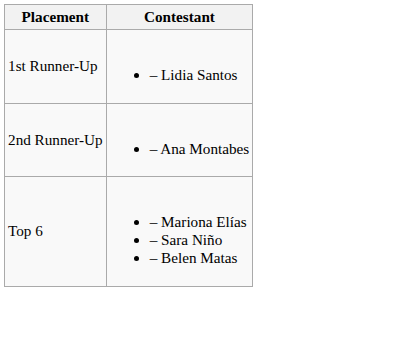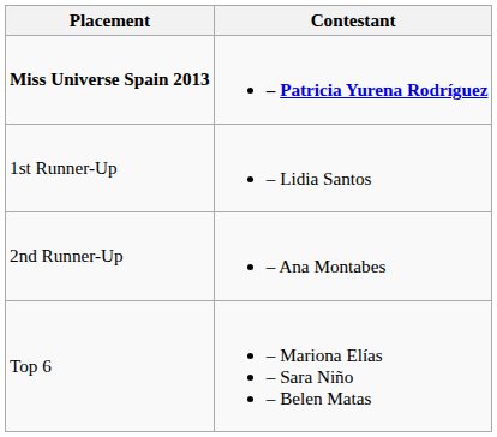+ row: Miss Universe Spain 2013 | – Patricia Yurena Rodríguez
